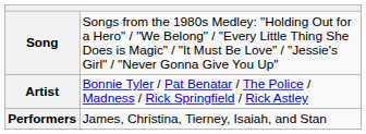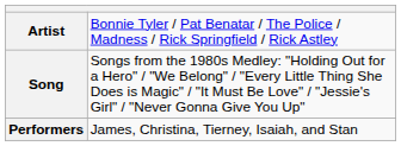rows swapped: Song <-> Artist
